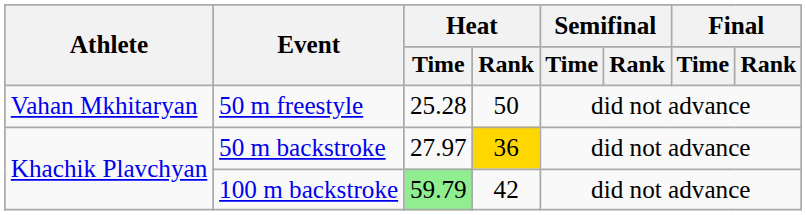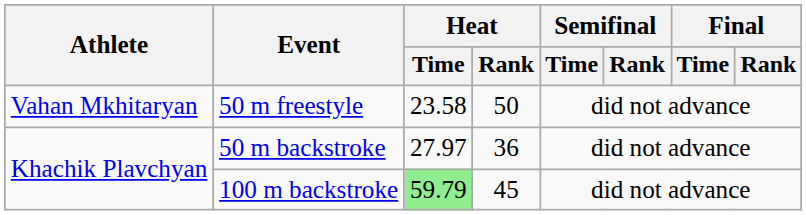50 m freestyle | Heat / Time: 25.28 -> 23.58
50 m backstroke | Heat / Rank: gold background -> no background
100 m backstroke | Heat / Rank: 42 -> 45
